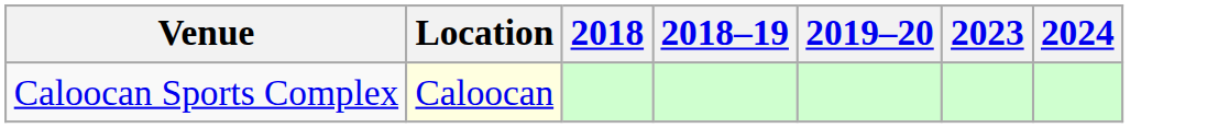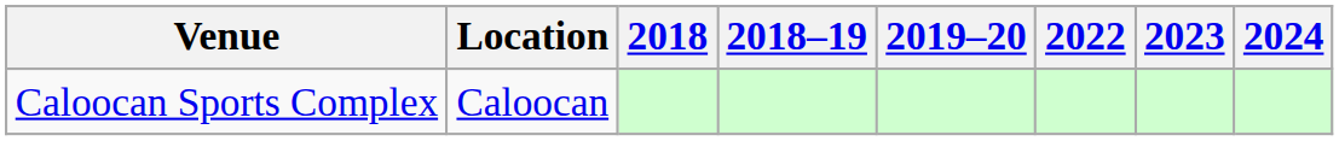+ column: 2022
Caloocan Sports Complex | Location: lightyellow background -> no background
